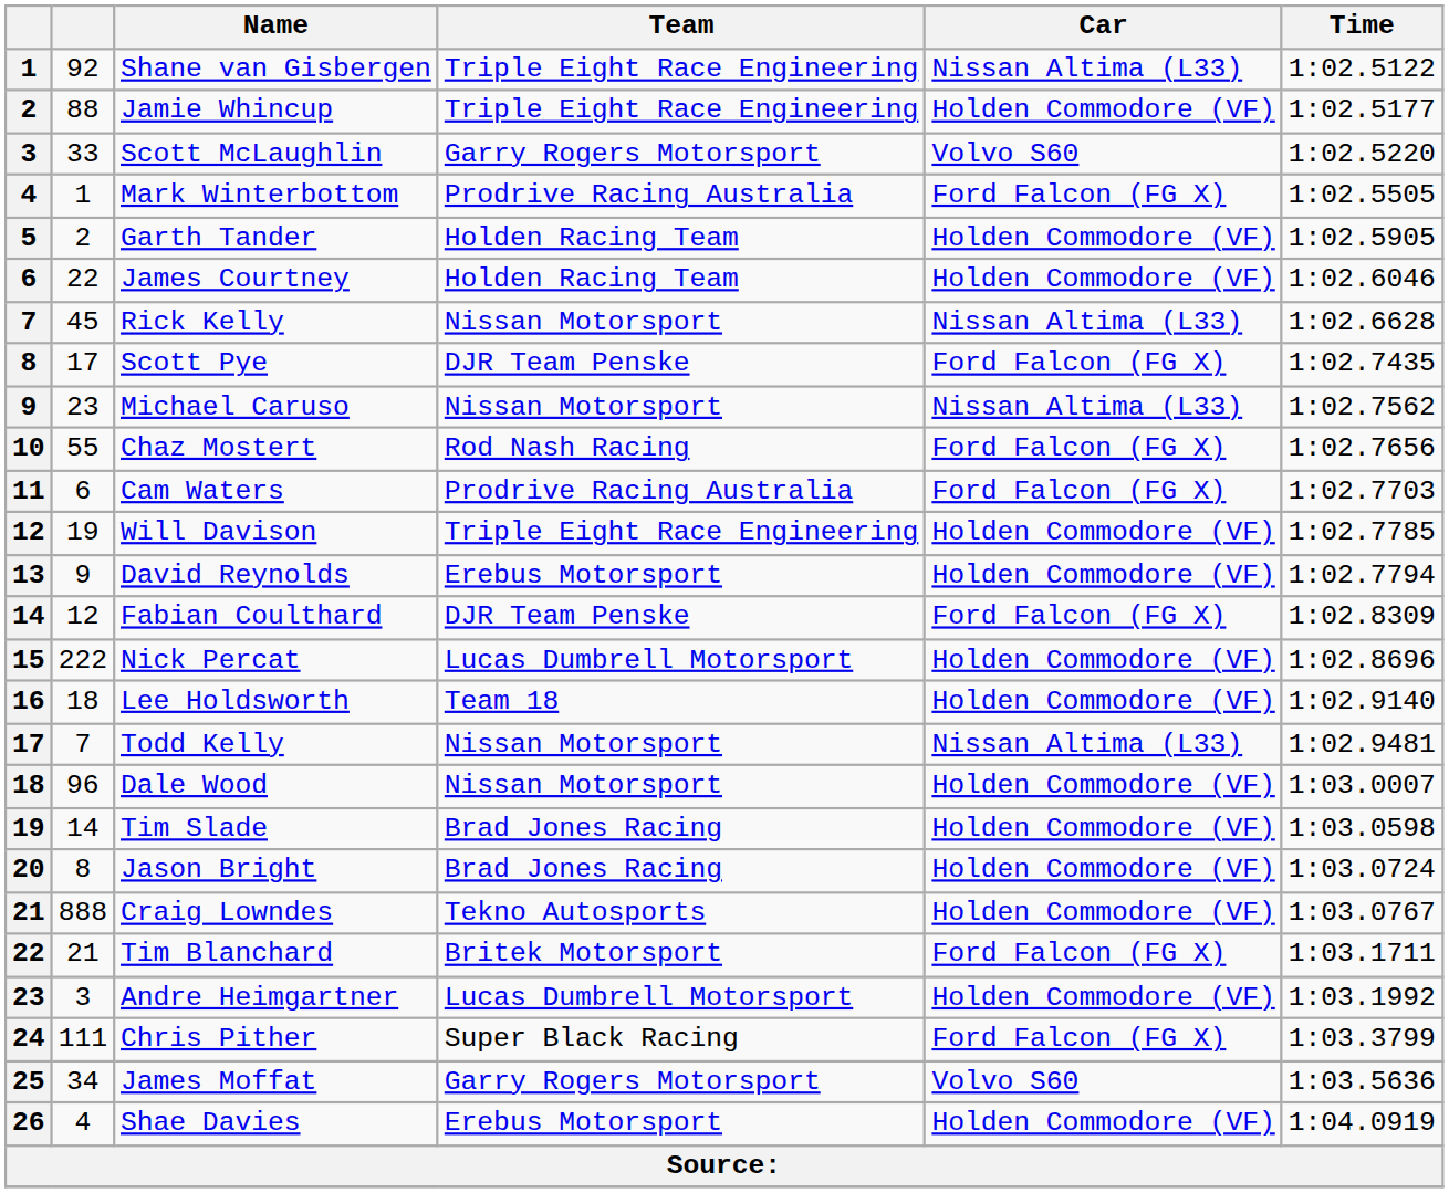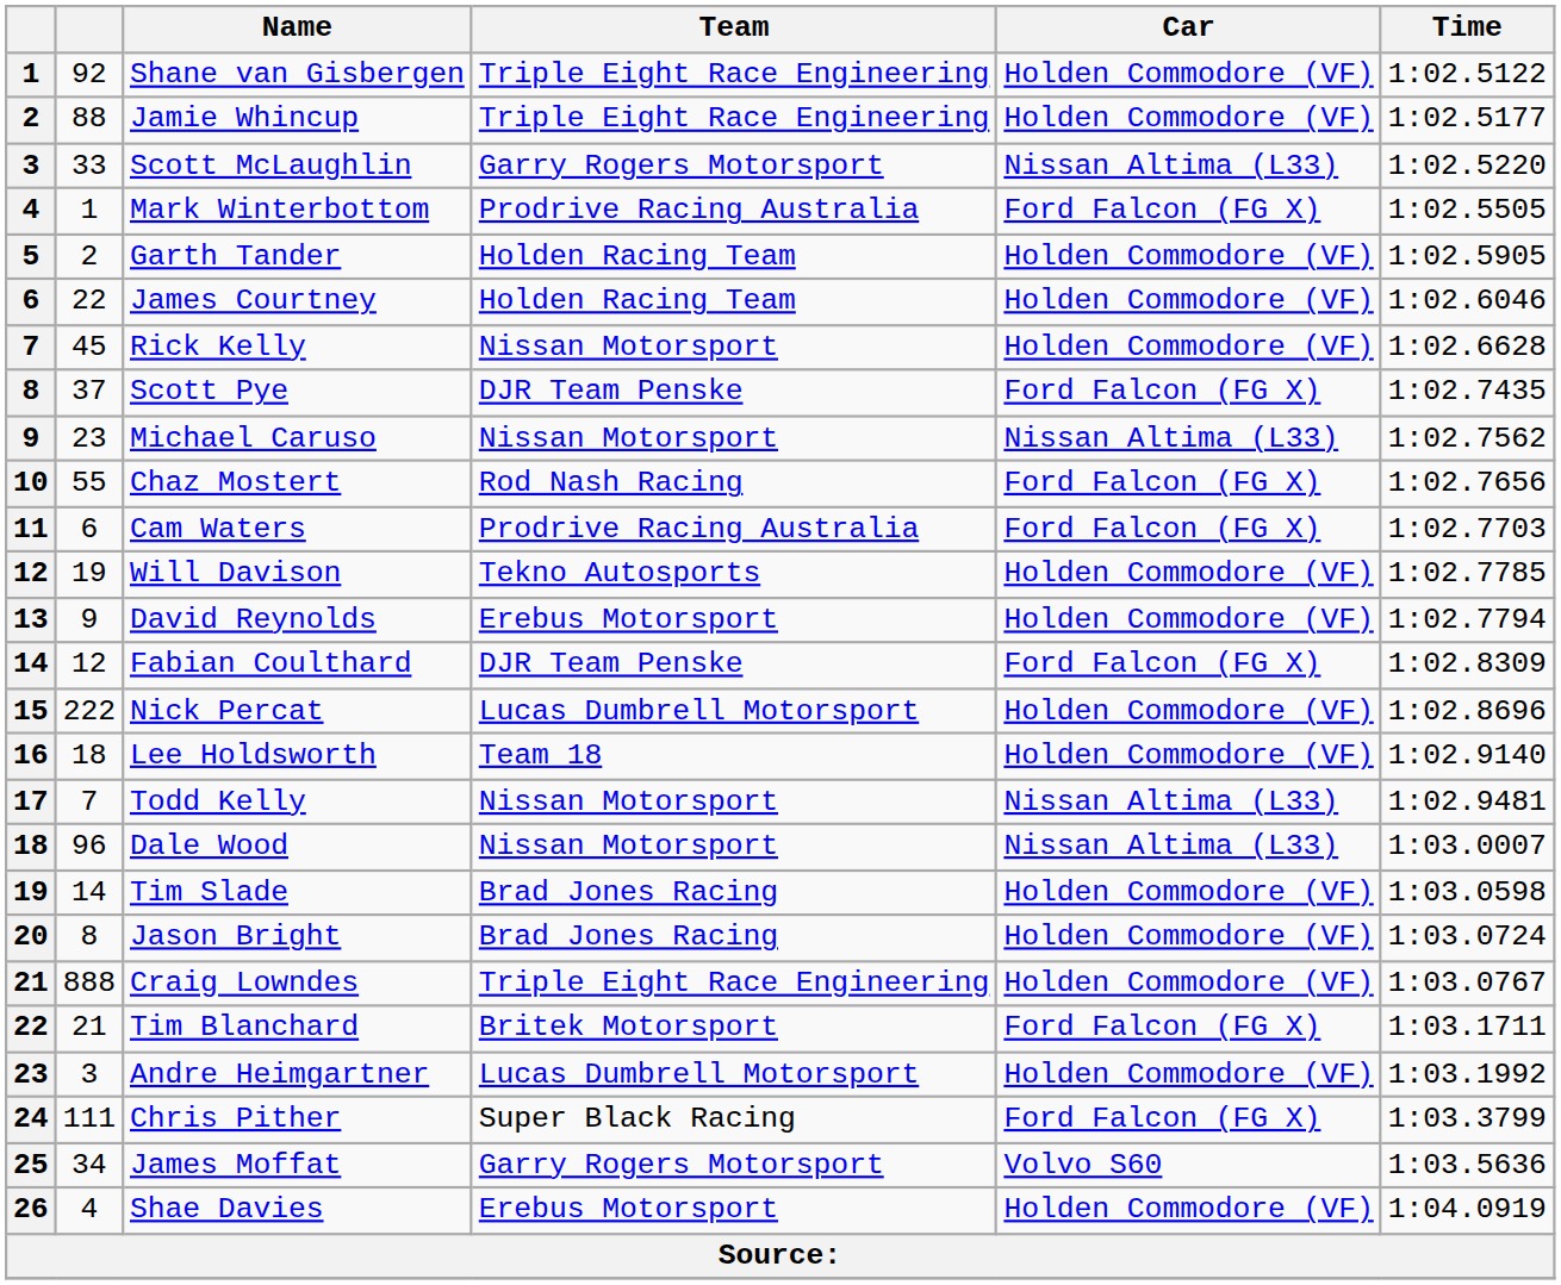Shane van Gisbergen | Car: Nissan Altima (L33) -> Holden Commodore (VF)
Scott McLaughlin | Car: Volvo S60 -> Nissan Altima (L33)
Rick Kelly | Car: Nissan Altima (L33) -> Holden Commodore (VF)
Scott Pye | column 2: 17 -> 37
Will Davison | Team: Triple Eight Race Engineering -> Tekno Autosports
Dale Wood | Car: Holden Commodore (VF) -> Nissan Altima (L33)
Craig Lowndes | Team: Tekno Autosports -> Triple Eight Race Engineering
